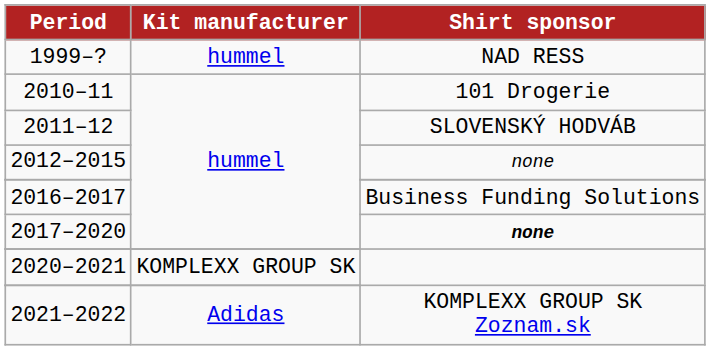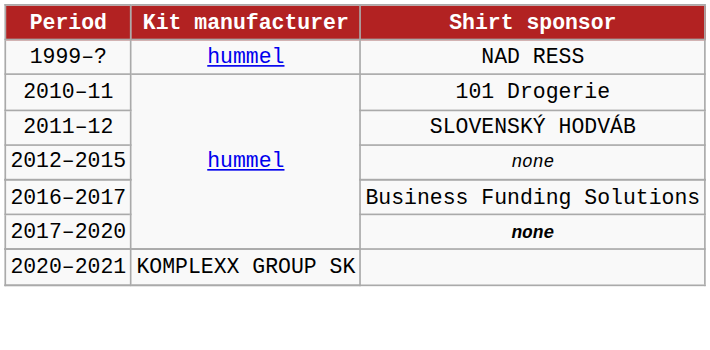- row: 2021–2022 | Adidas | KOMPLEXX GROUP SK Zoznam.sk
